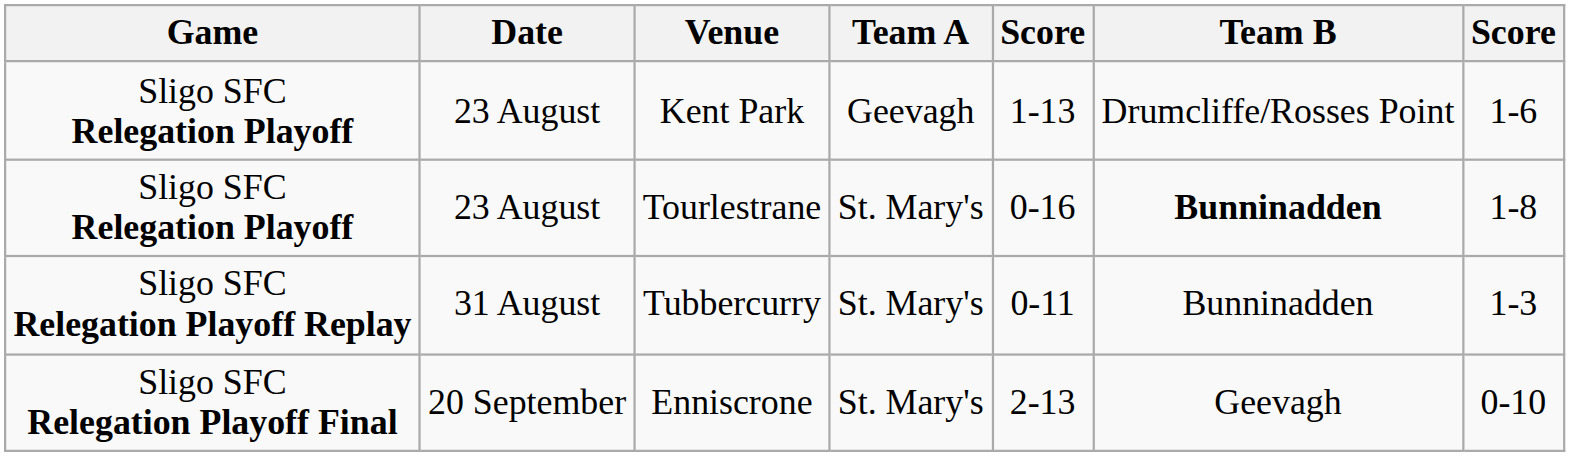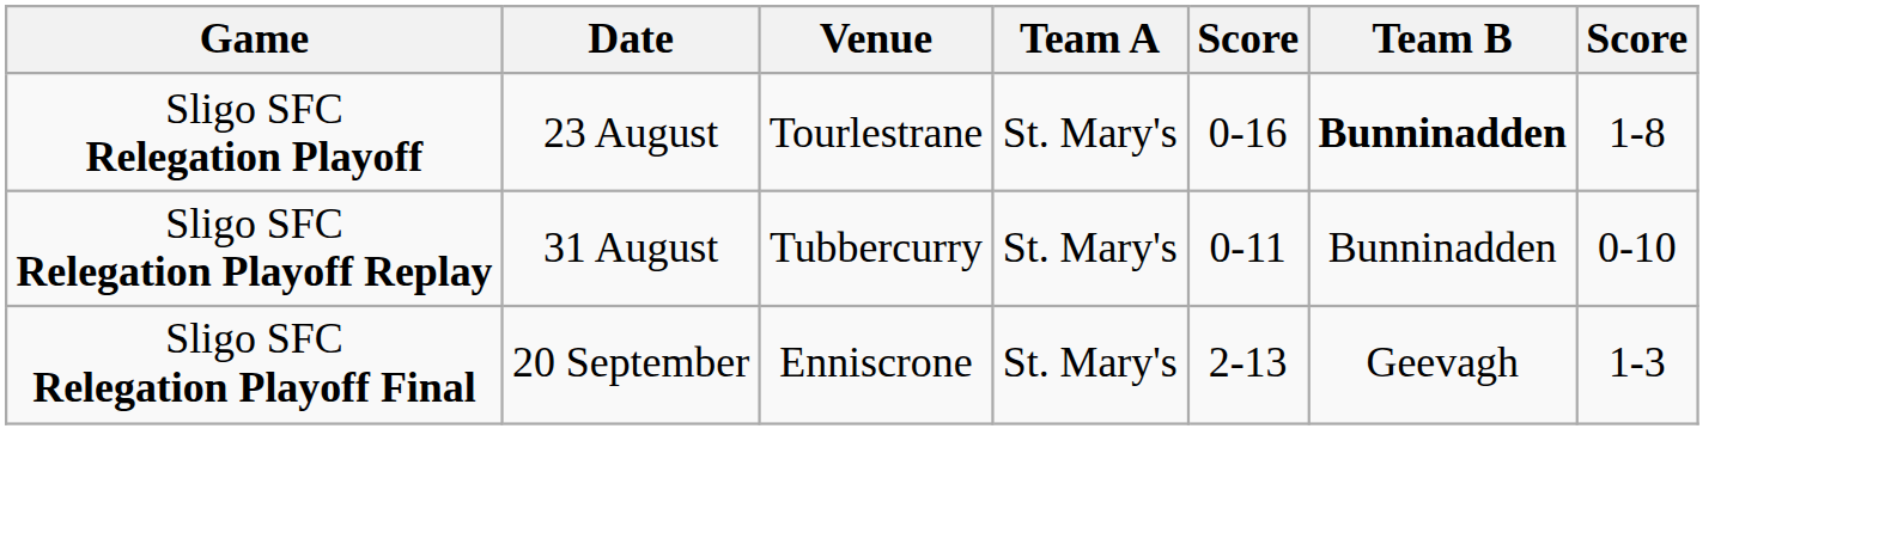- row: Sligo SFC Relegation Playoff | 23 August | Kent Park | Geevagh | 1-13 | Drumcliffe/Rosses Point | 1-6
Tubbercurry | column 7: 1-3 -> 0-10
Enniscrone | column 7: 0-10 -> 1-3
